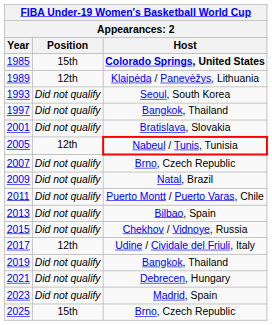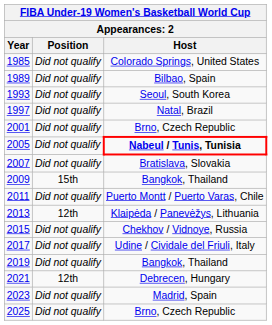1985 | Position: 15th -> Did not qualify
1985 | Host: bold -> normal
1989 | Position: 12th -> Did not qualify
1989 | Host: Klaipėda / Panevėžys, Lithuania -> Bilbao, Spain
1997 | Host: Bangkok, Thailand -> Natal, Brazil
2001 | Host: Bratislava, Slovakia -> Brno, Czech Republic
2005 | Position: 12th -> Did not qualify
2005 | Host: normal -> bold
2007 | Host: Brno, Czech Republic -> Bratislava, Slovakia
2009 | Position: Did not qualify -> 15th
2009 | Host: Natal, Brazil -> Bangkok, Thailand
2013 | Position: Did not qualify -> 12th
2013 | Host: Bilbao, Spain -> Klaipėda / Panevėžys, Lithuania
2017 | Position: 12th -> Did not qualify
2021 | Position: Did not qualify -> 12th
2025 | Position: 15th -> Did not qualify
